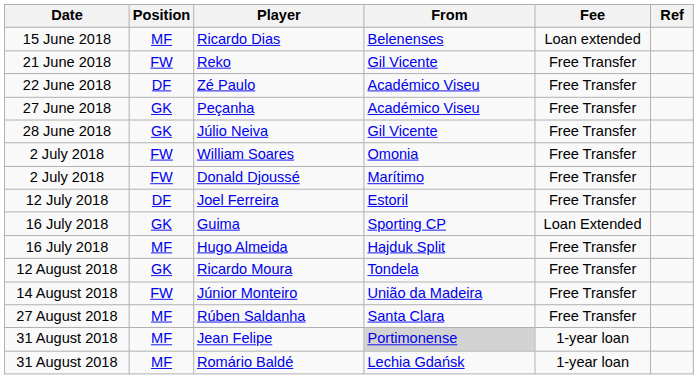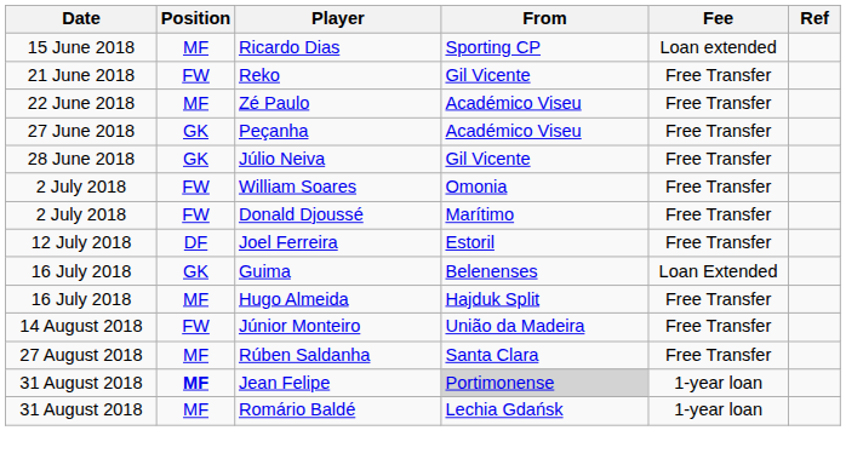Ricardo Dias | From: Belenenses -> Sporting CP
Zé Paulo | Position: DF -> MF
Guima | From: Sporting CP -> Belenenses
- row: 12 August 2018 | GK | Ricardo Moura | Tondela | Free Transfer
Jean Felipe | Position: normal -> bold
